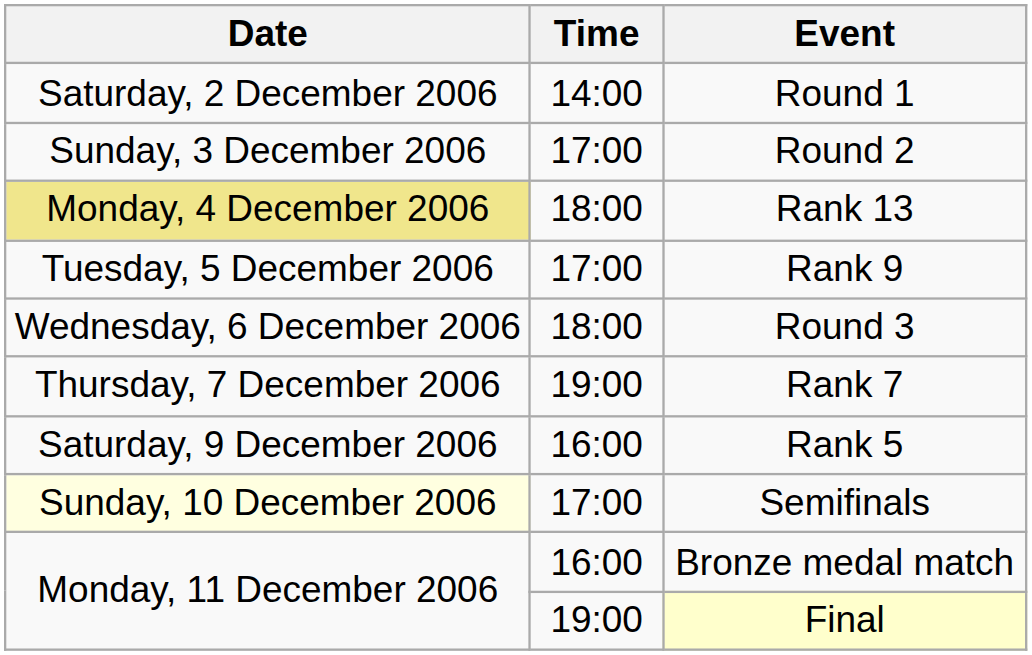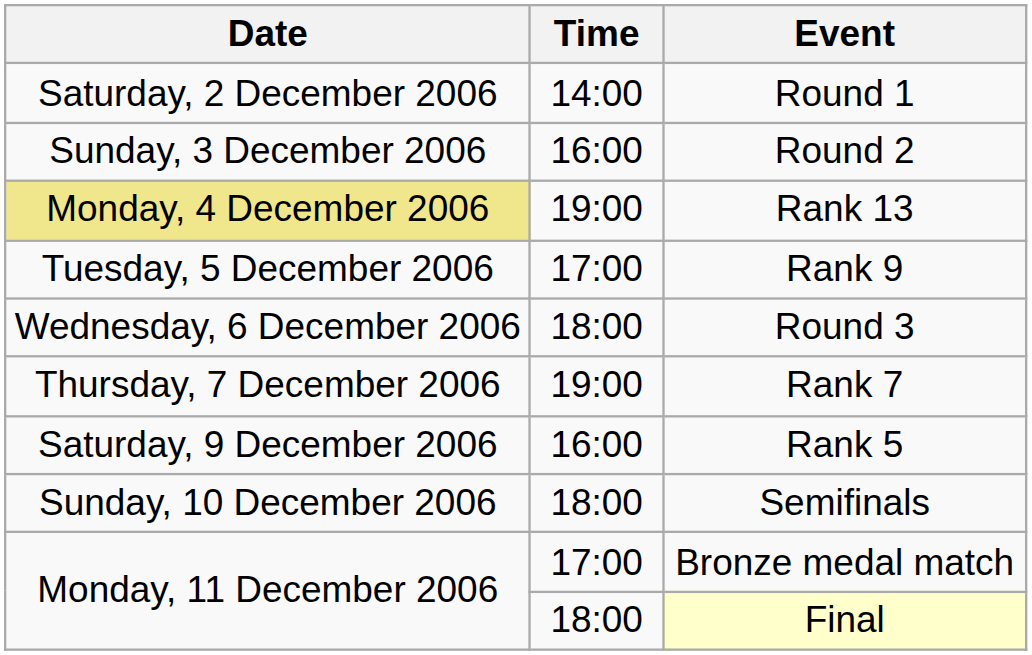Round 2 | Time: 17:00 -> 16:00
Rank 13 | Time: 18:00 -> 19:00
Semifinals | Date: lightyellow background -> no background
Semifinals | Time: 17:00 -> 18:00
Bronze medal match | Time: 16:00 -> 17:00
Final | Time: 19:00 -> 18:00
